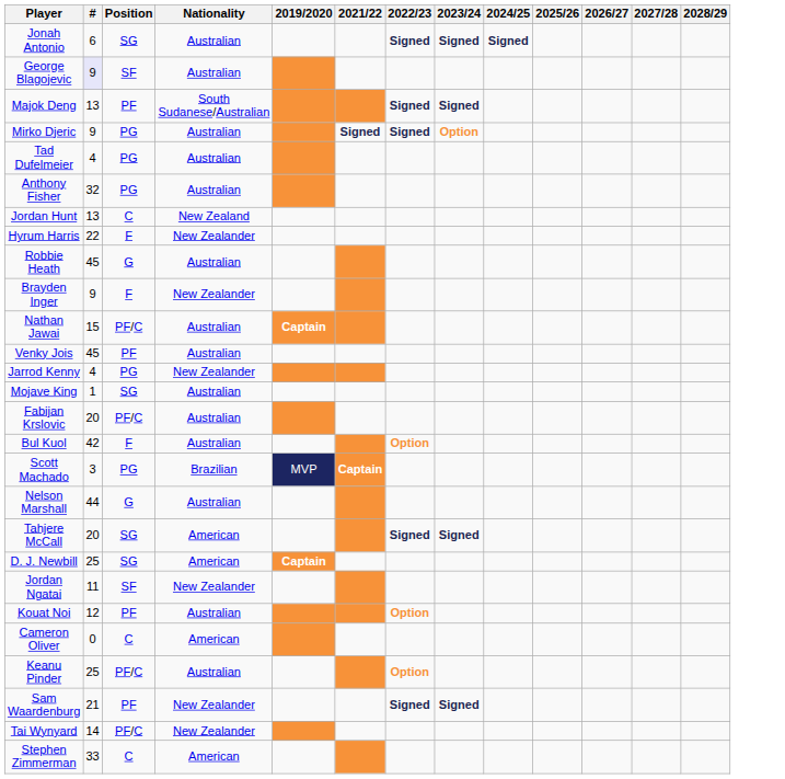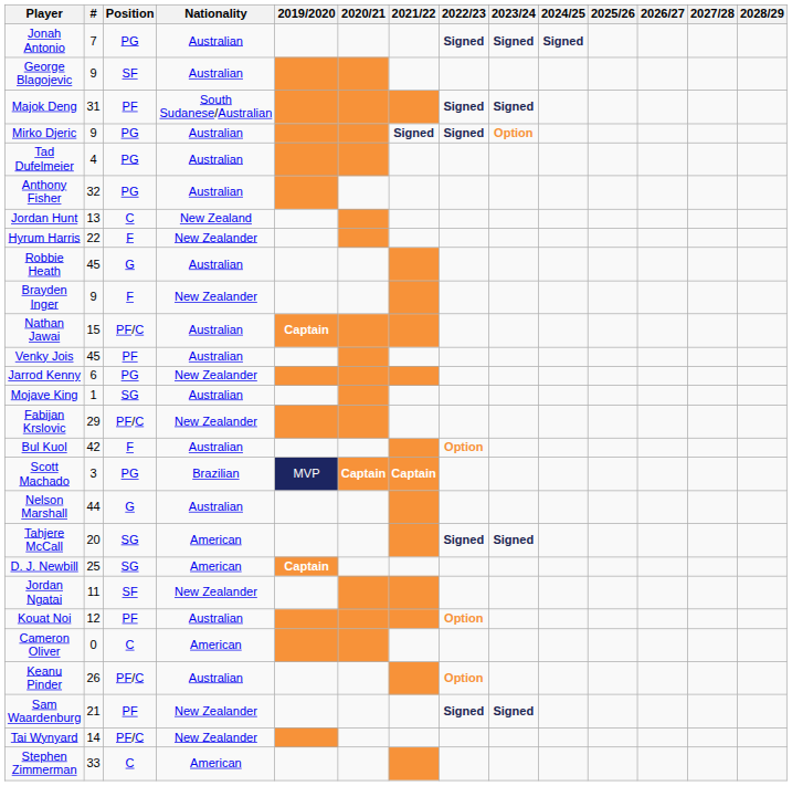+ column: 2020/21 | Player | Player | Player | Player | Player | Player | Player | Player | Player | Player | Player | Captain | Player | Player | Player
Jonah Antonio | #: 6 -> 7
Jonah Antonio | Position: SG -> PG
George Blagojevic | #: lavender background -> no background
Majok Deng | #: 13 -> 31
Jarrod Kenny | #: 4 -> 6
Fabijan Krslovic | #: 20 -> 29
Fabijan Krslovic | Nationality: Australian -> New Zealander
Keanu Pinder | #: 25 -> 26
